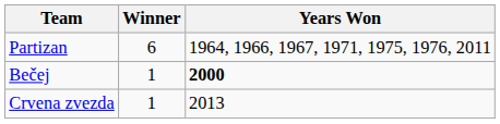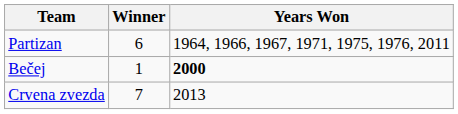Crvena zvezda | Winner: 1 -> 7
